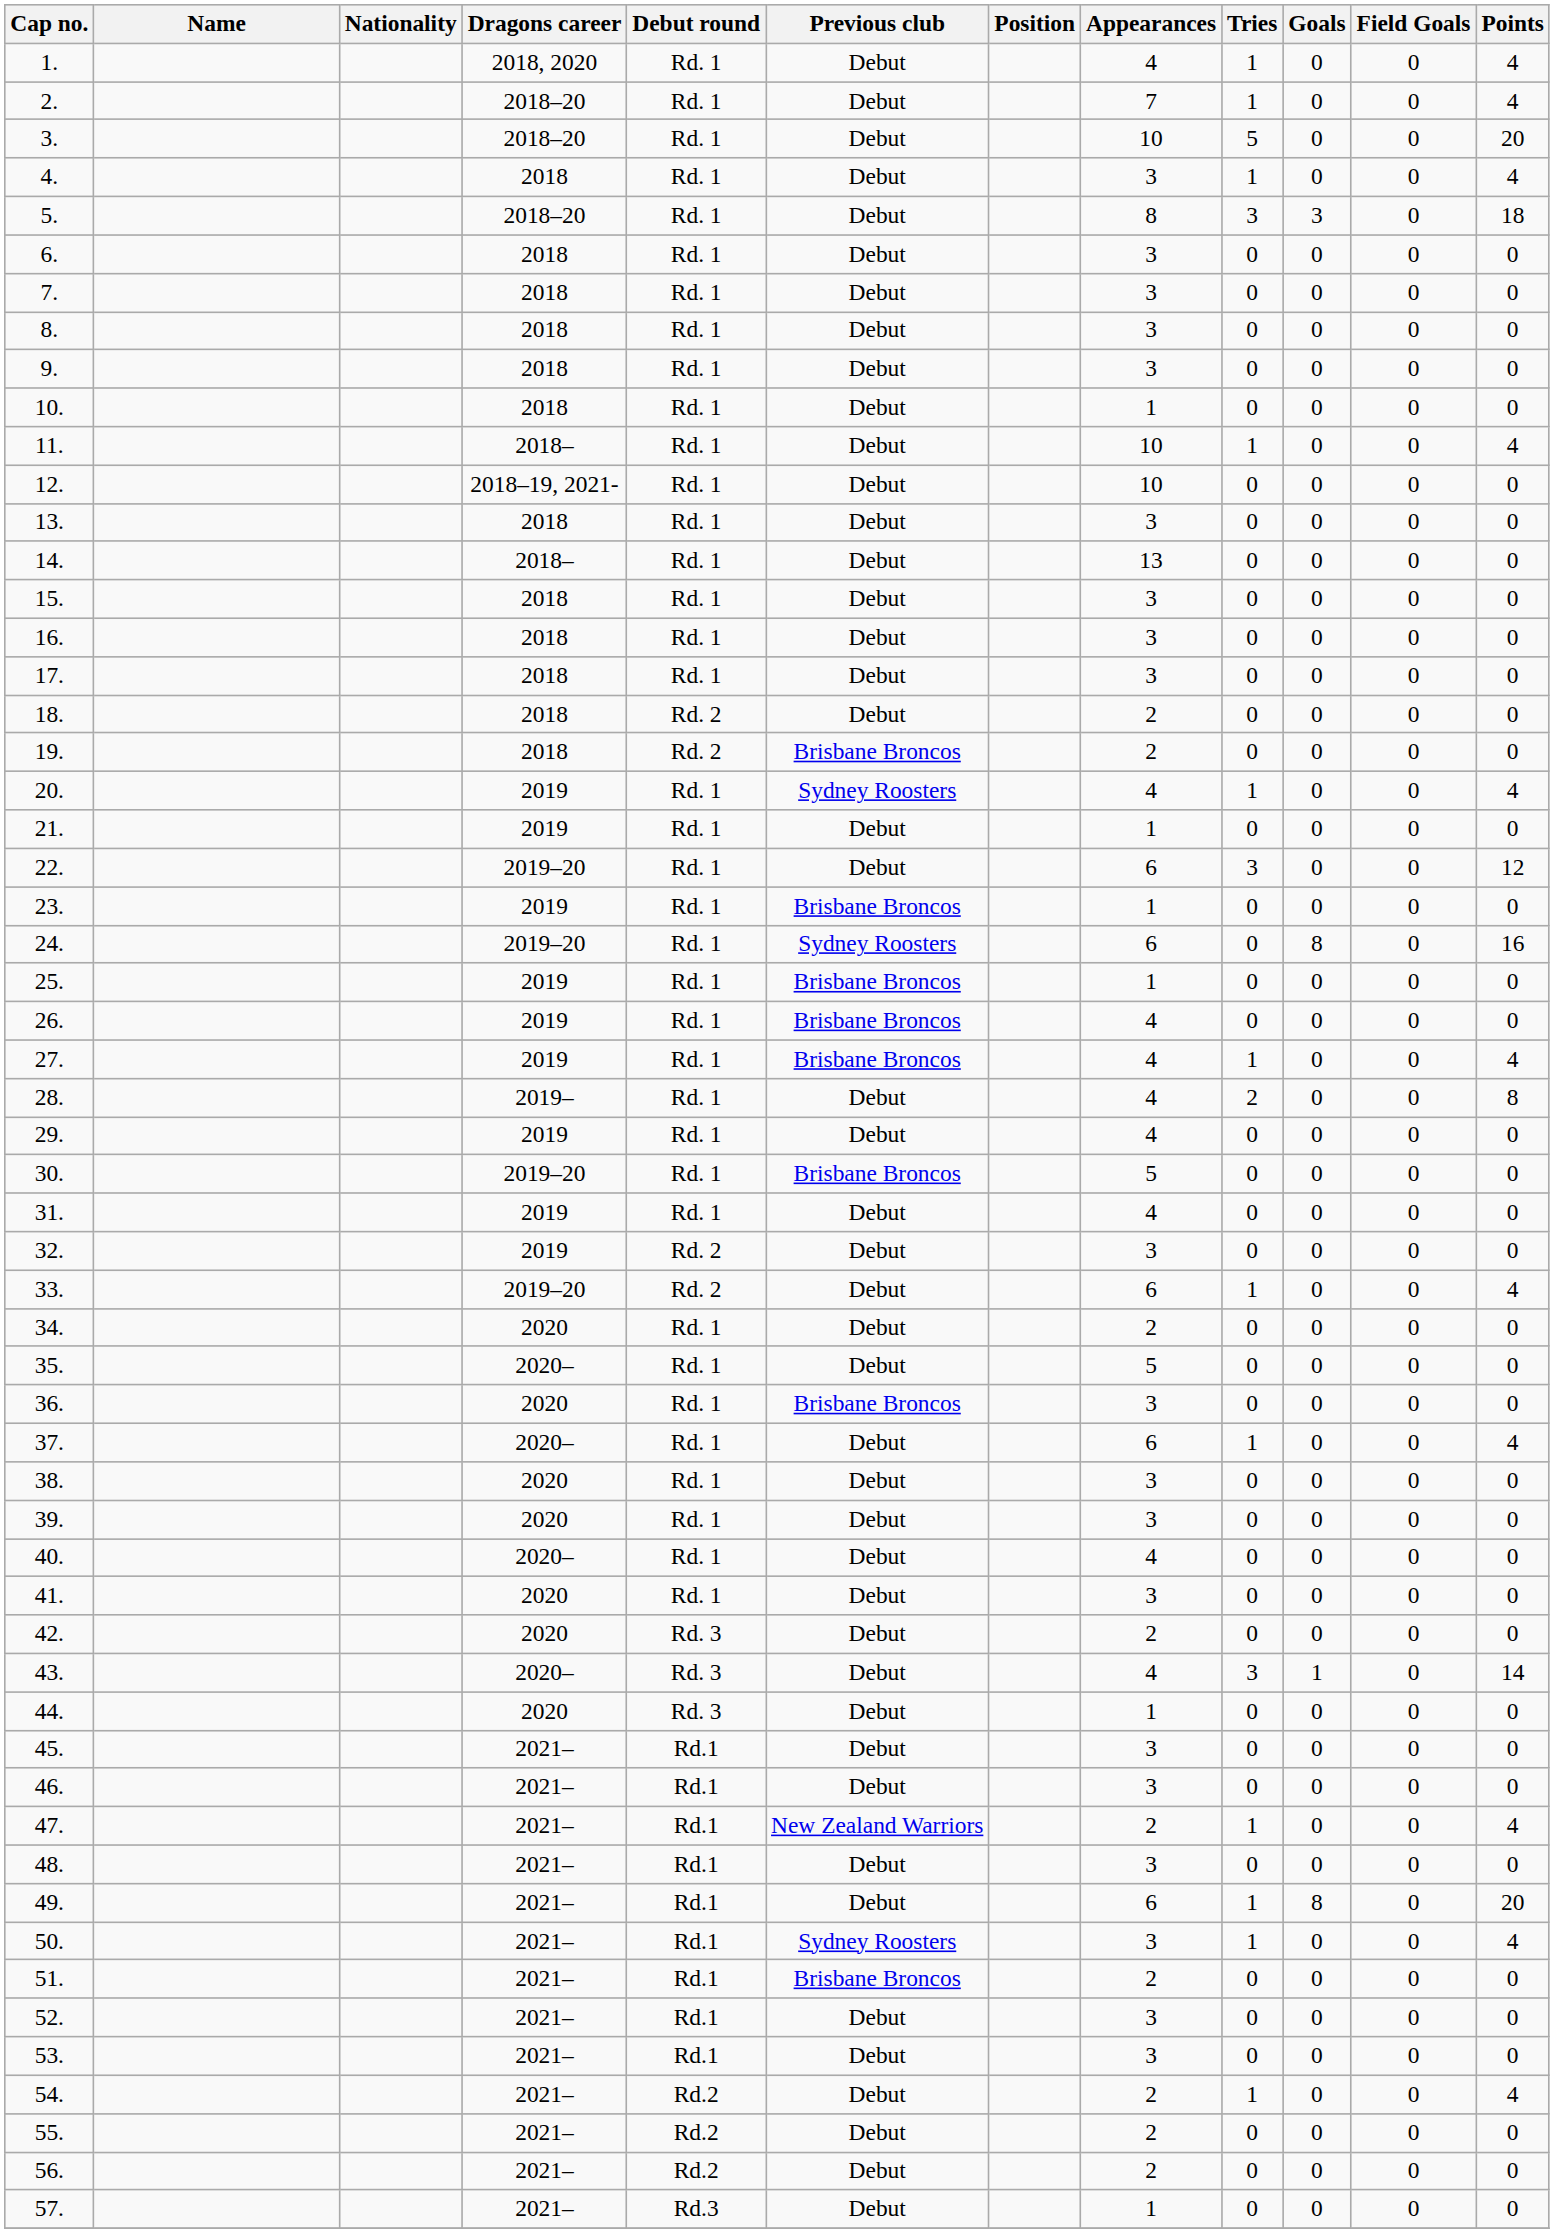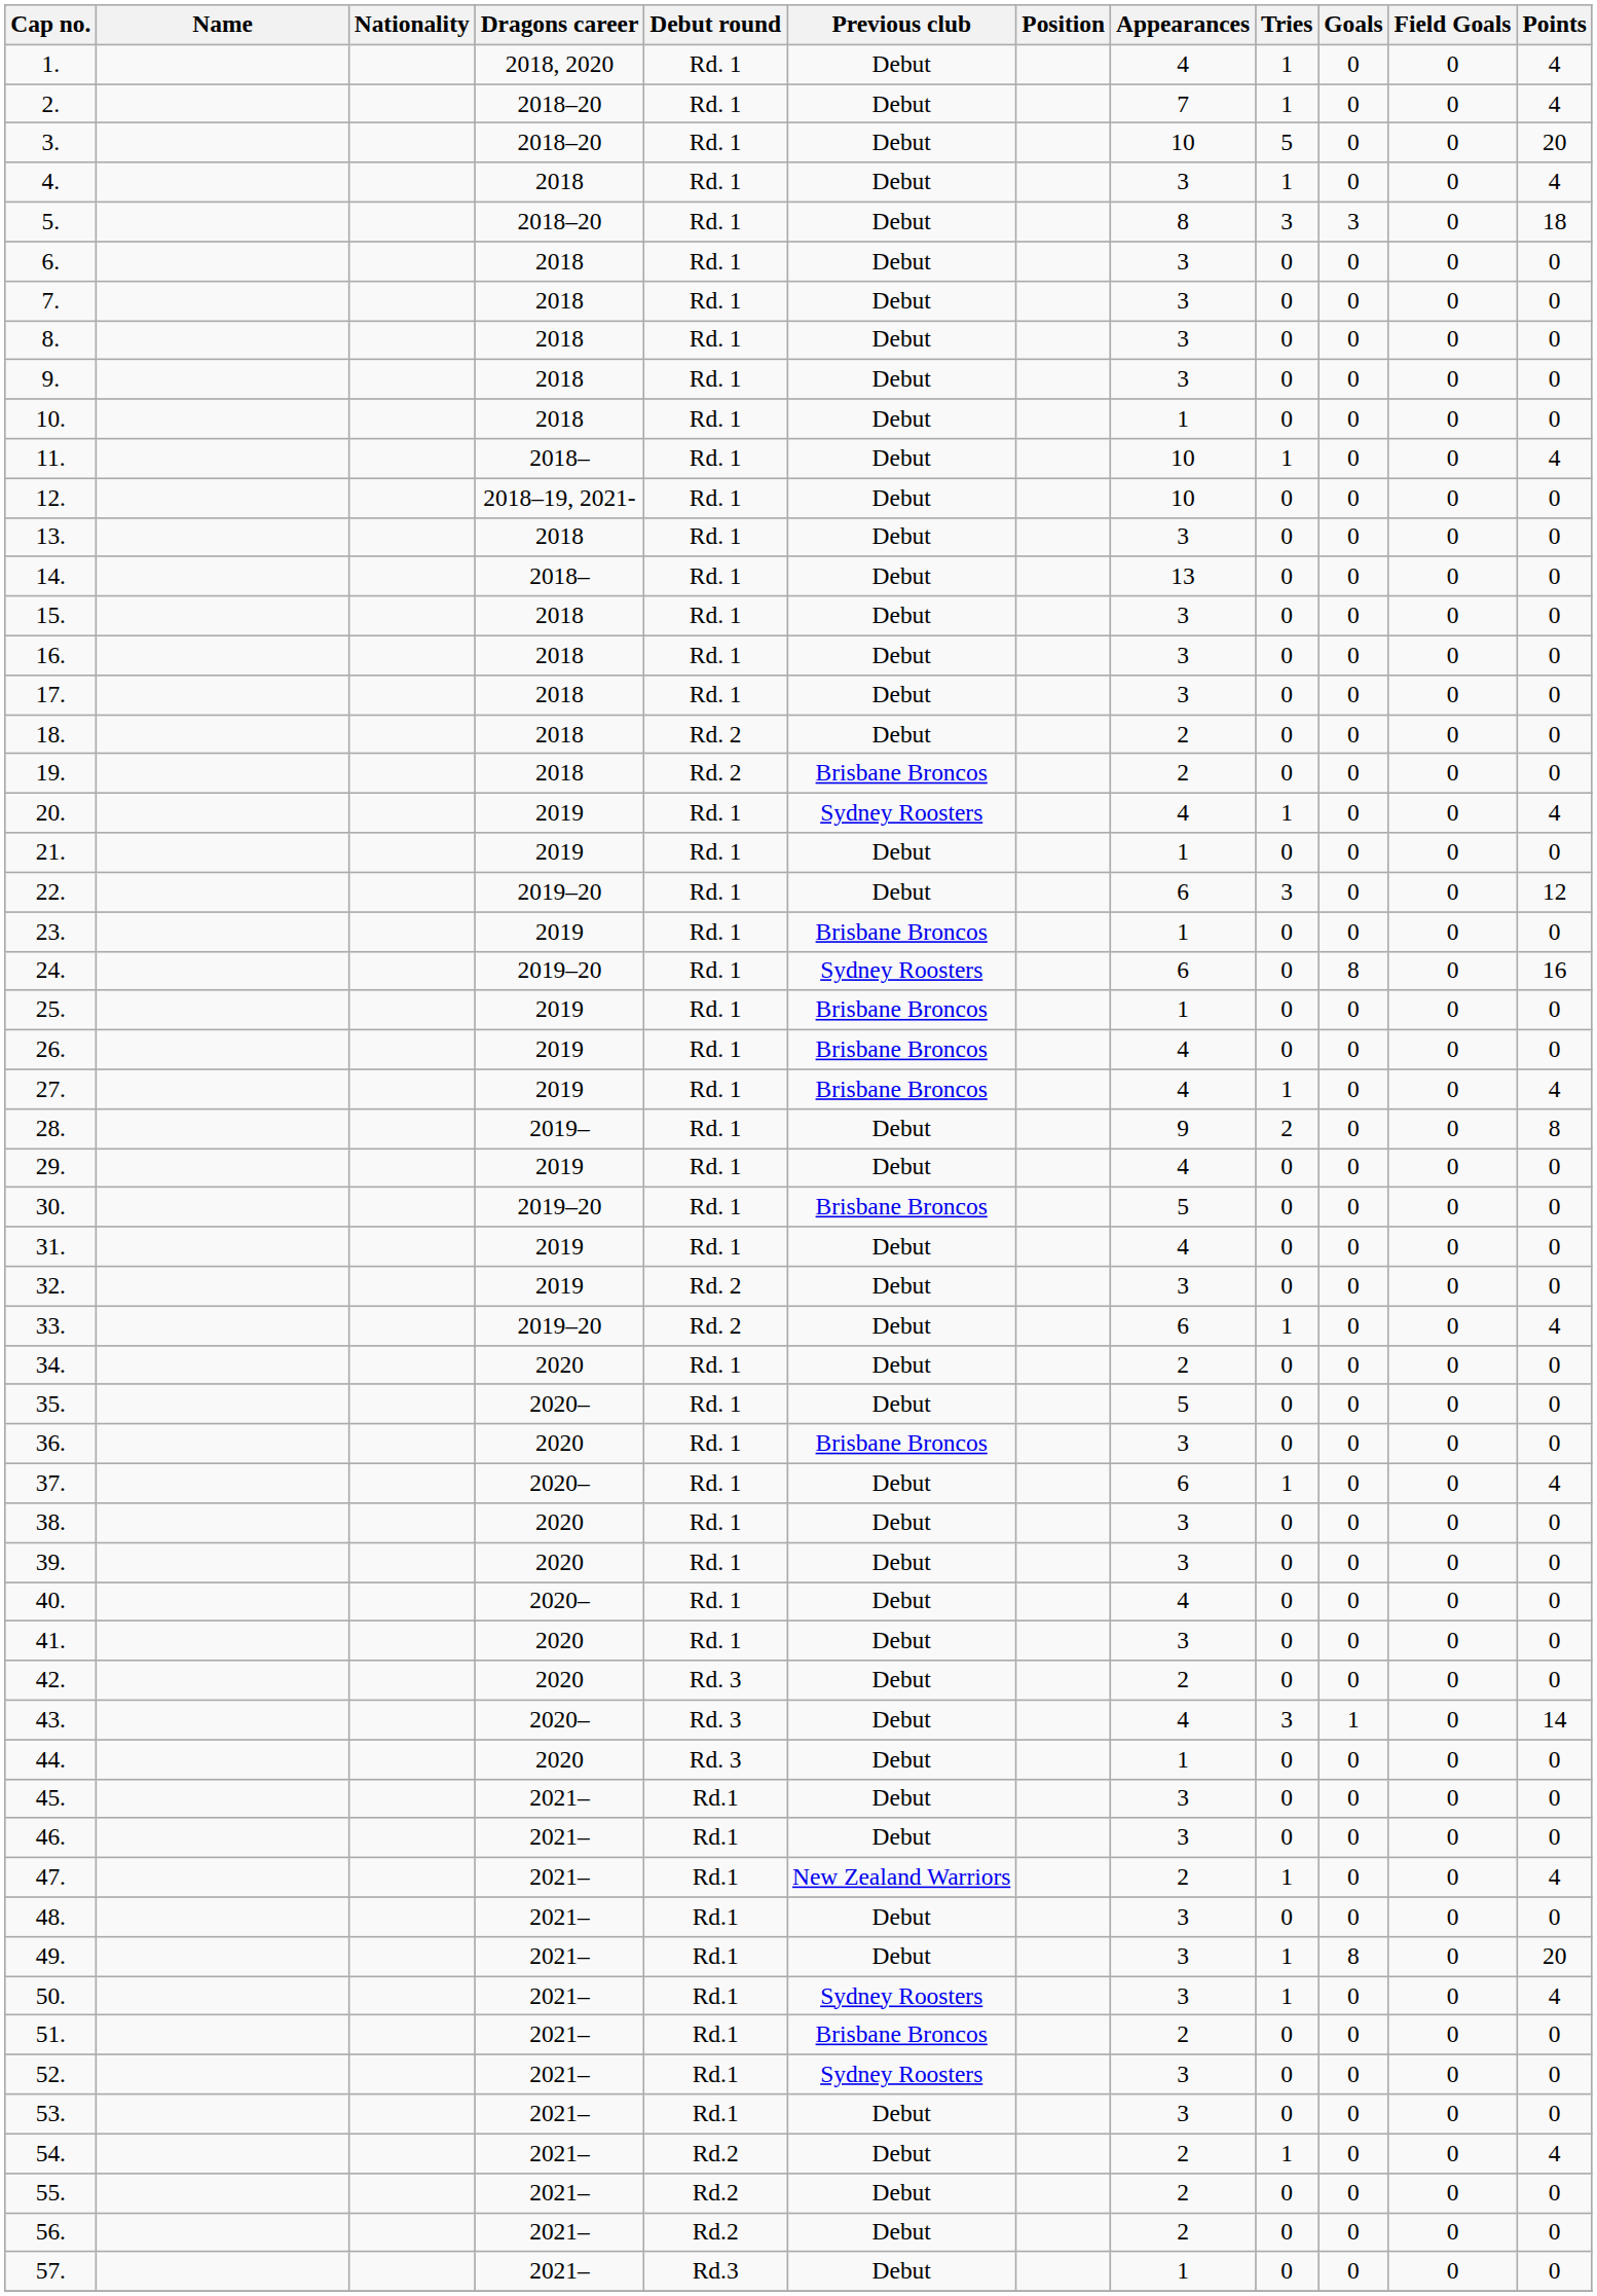28. | Appearances: 4 -> 9
49. | Appearances: 6 -> 3
52. | Previous club: Debut -> Sydney Roosters
